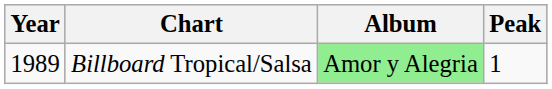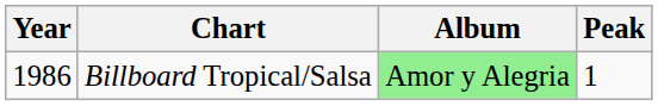Billboard Tropical/Salsa | Year: 1989 -> 1986
